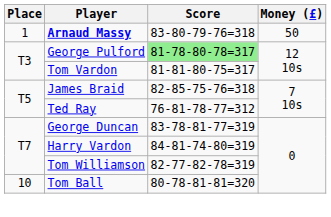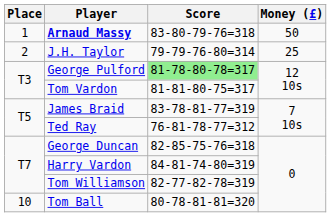+ row: 2 | J.H. Taylor | 79-79-76-80=314 | 25
James Braid | Score: 82-85-75-76=318 -> 83-78-81-77=319
George Duncan | Score: 83-78-81-77=319 -> 82-85-75-76=318
